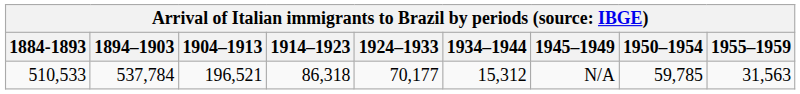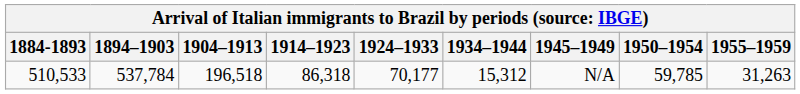510,533 | 1904–1913: 196,521 -> 196,518
510,533 | 1955–1959: 31,563 -> 31,263
